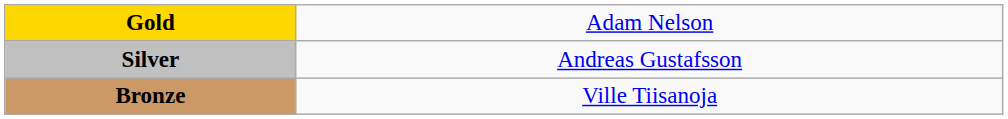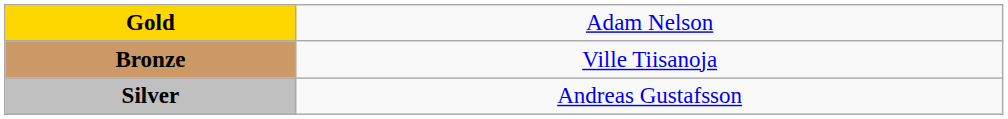rows swapped: Silver <-> Bronze
